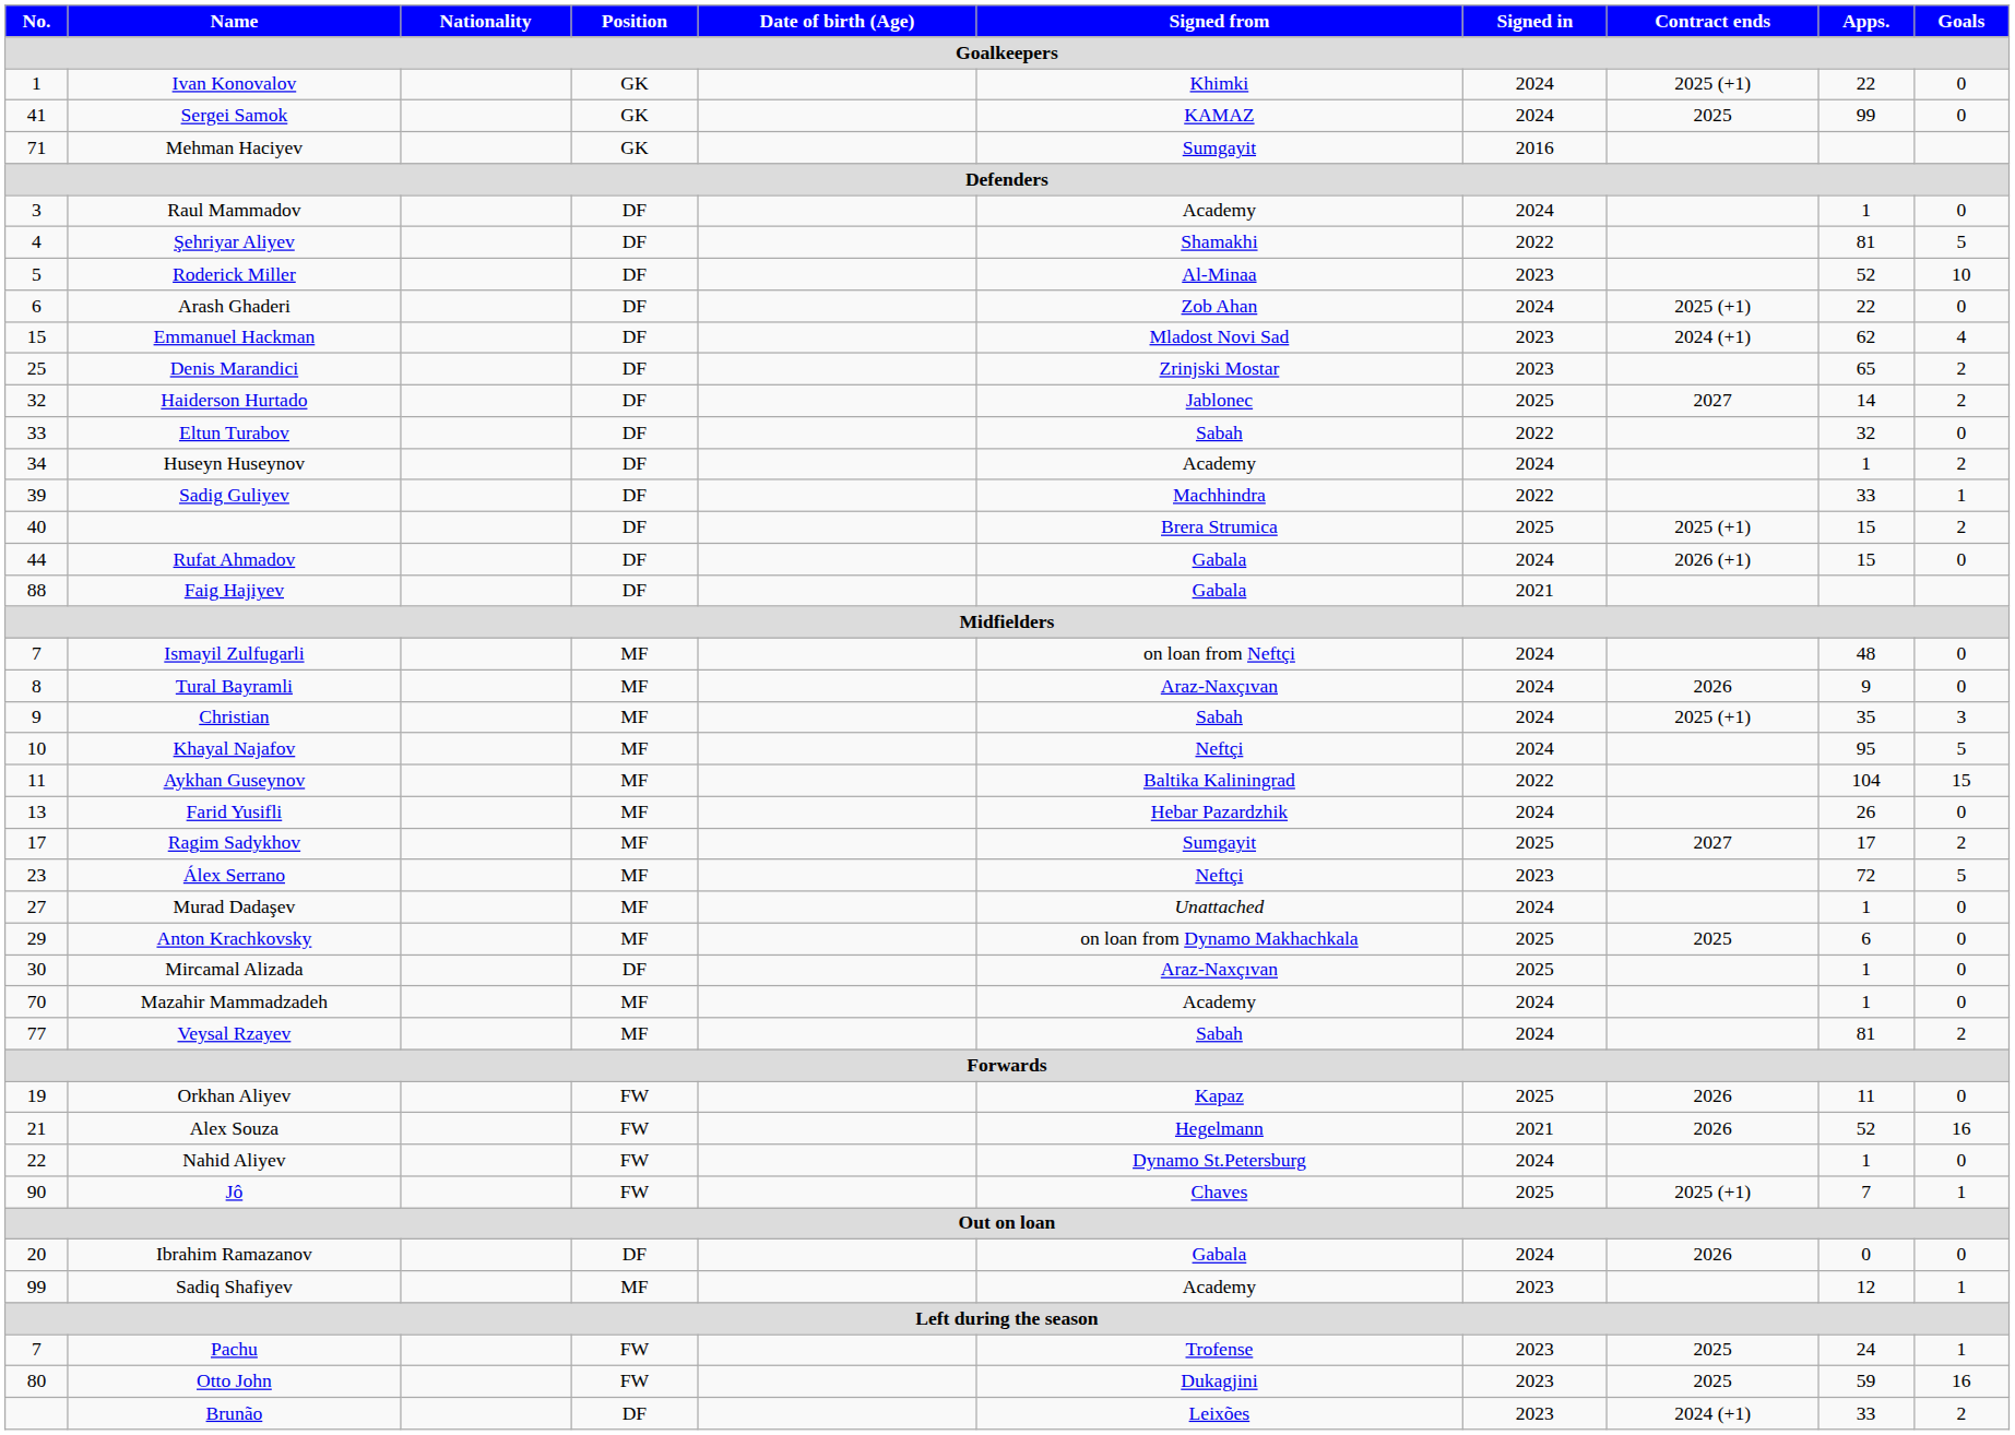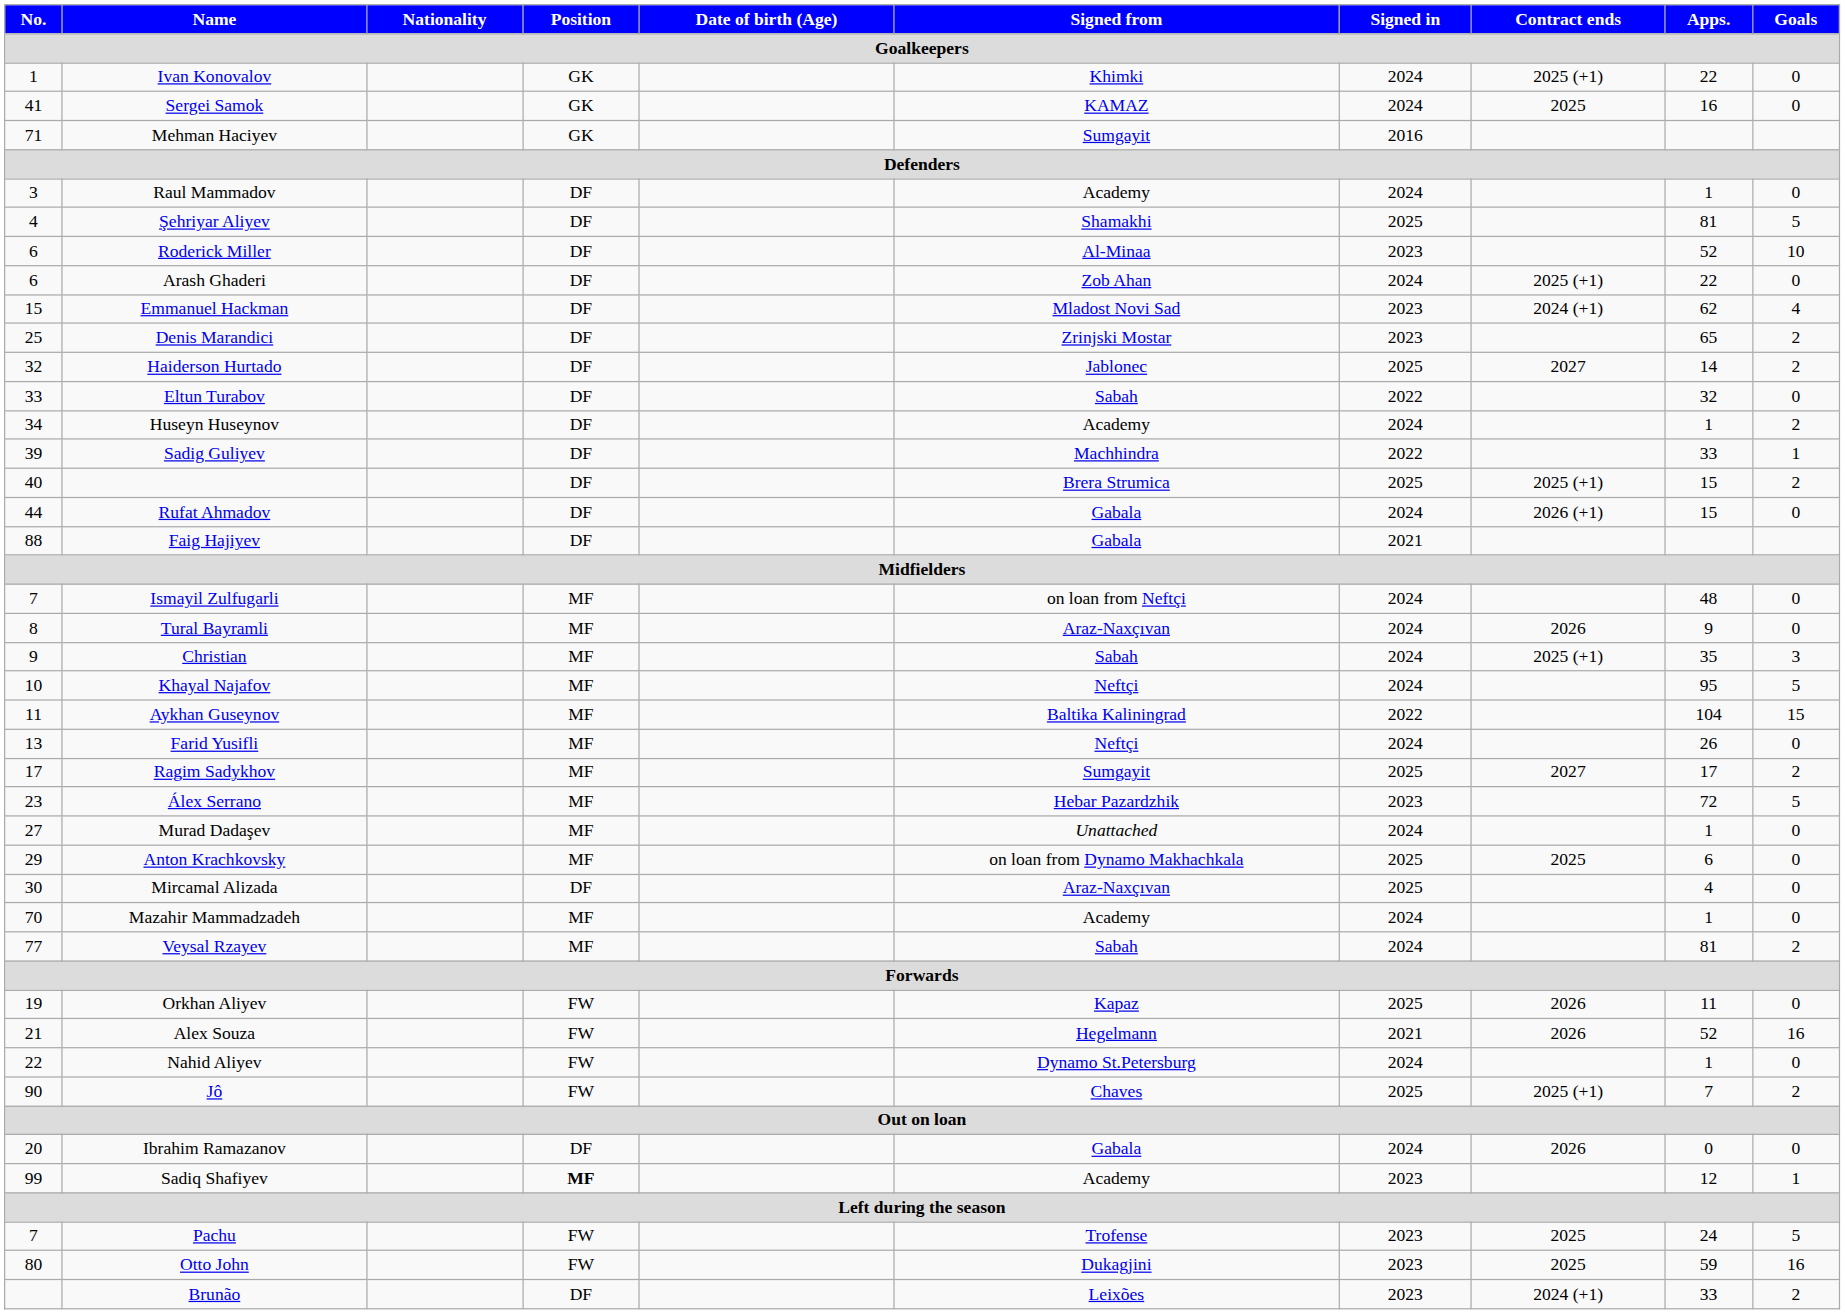Sergei Samok | Apps.: 99 -> 16
Şehriyar Aliyev | Signed in: 2022 -> 2025
Roderick Miller | No.: 5 -> 6
Farid Yusifli | Signed from: Hebar Pazardzhik -> Neftçi
Álex Serrano | Signed from: Neftçi -> Hebar Pazardzhik
Mircamal Alizada | Apps.: 1 -> 4
Jô | Goals: 1 -> 2
Sadiq Shafiyev | Position: normal -> bold
Pachu | Goals: 1 -> 5
